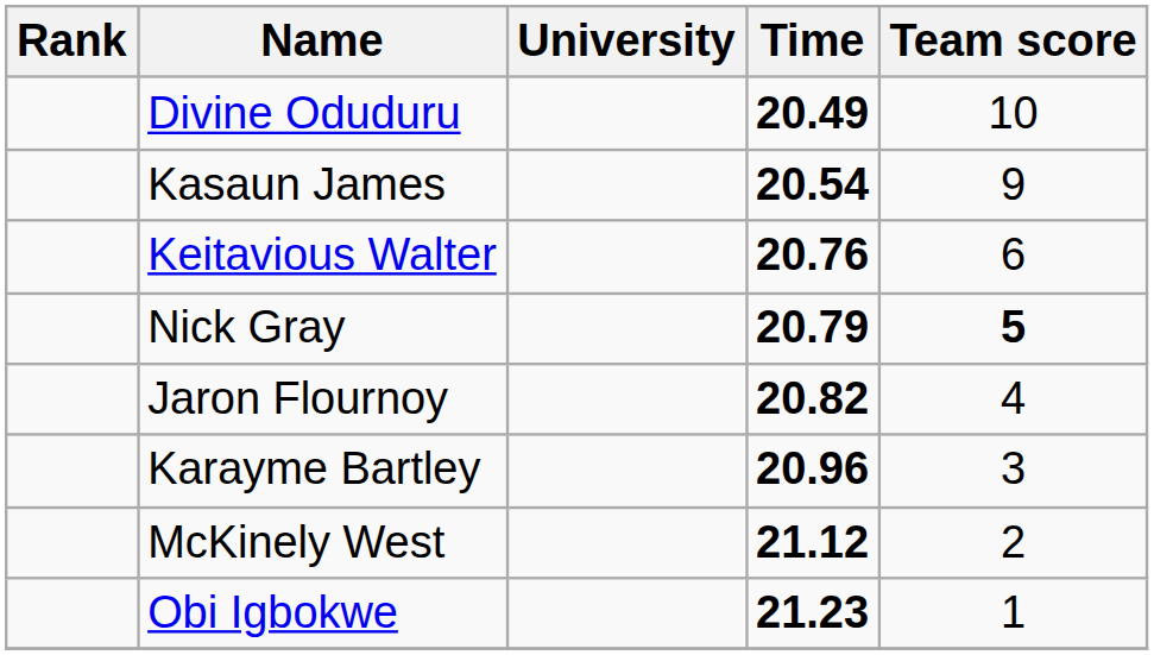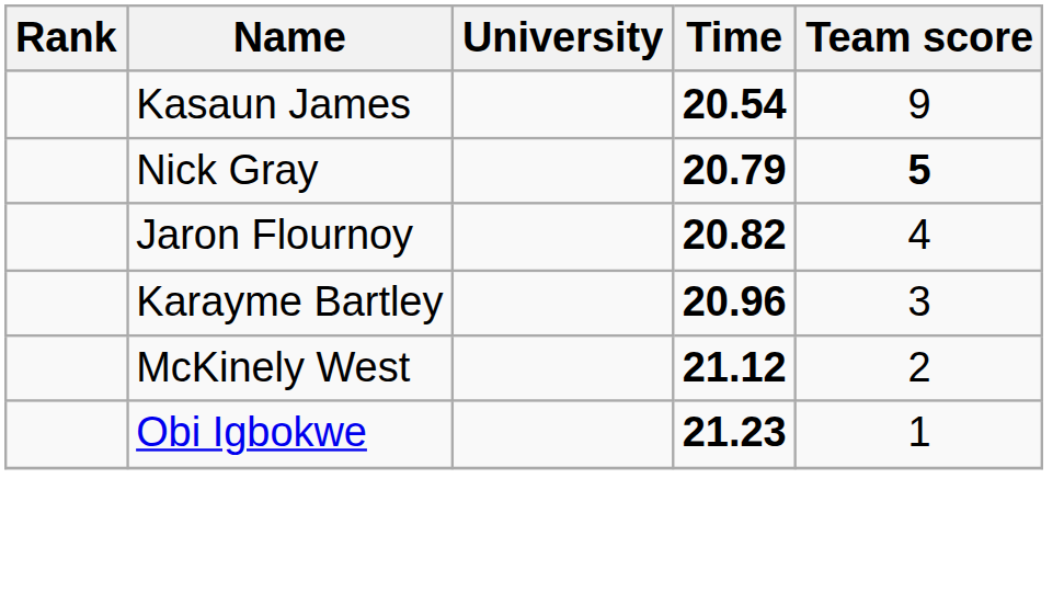- row: Divine Oduduru | 20.49 | 10
- row: Keitavious Walter | 20.76 | 6
